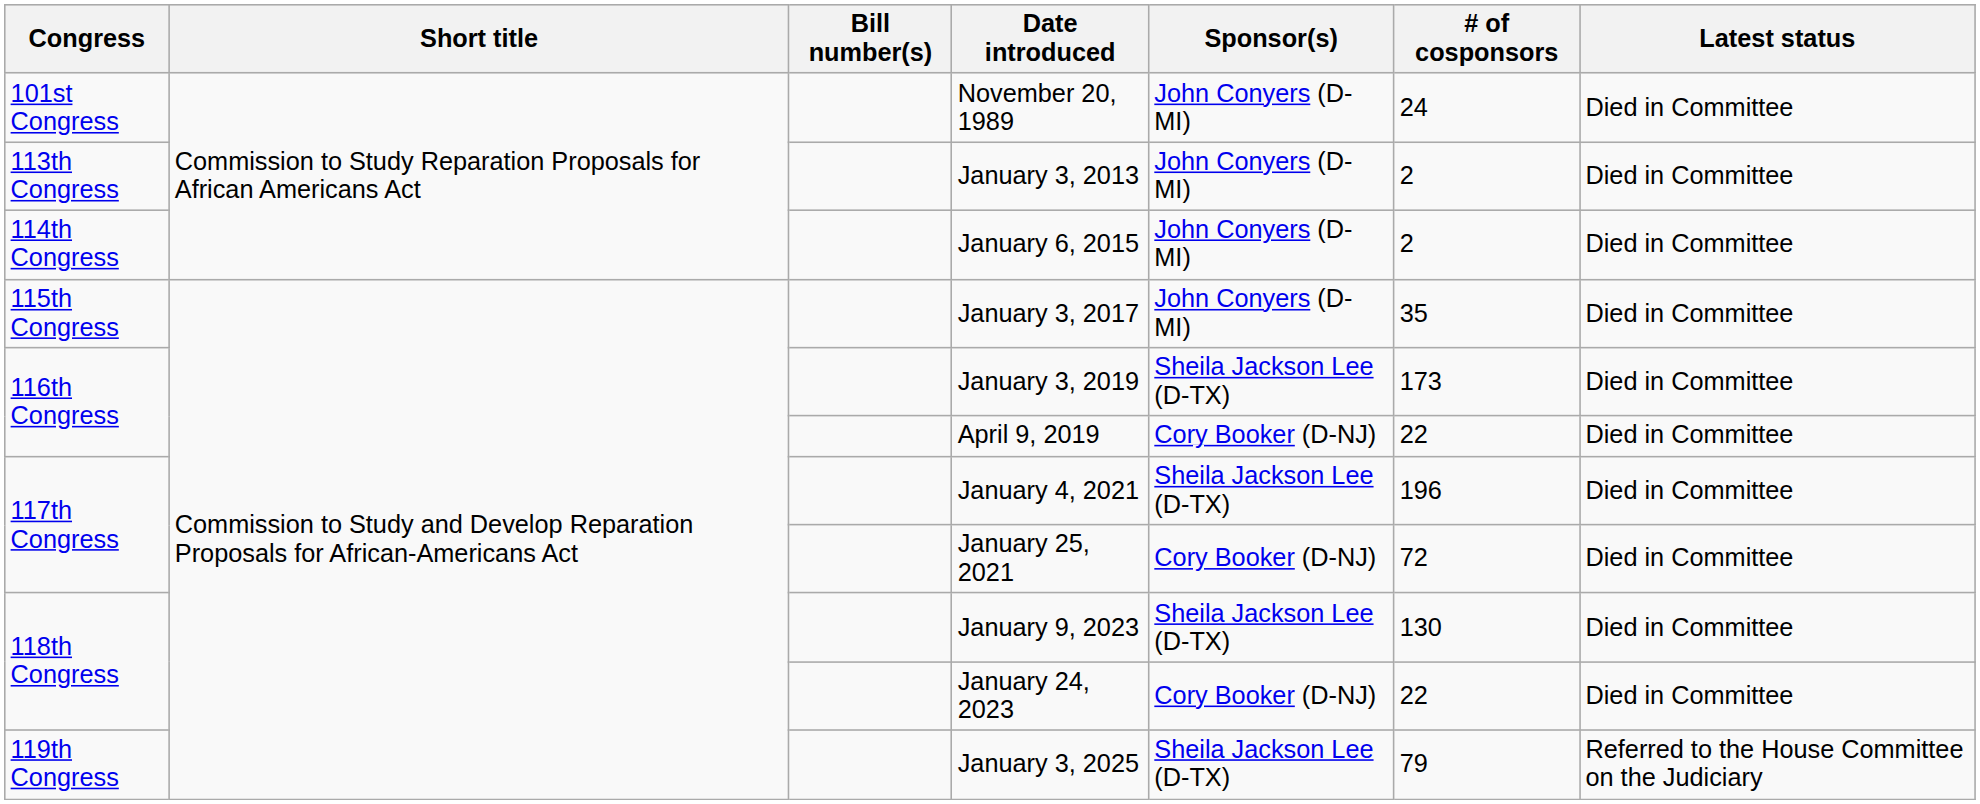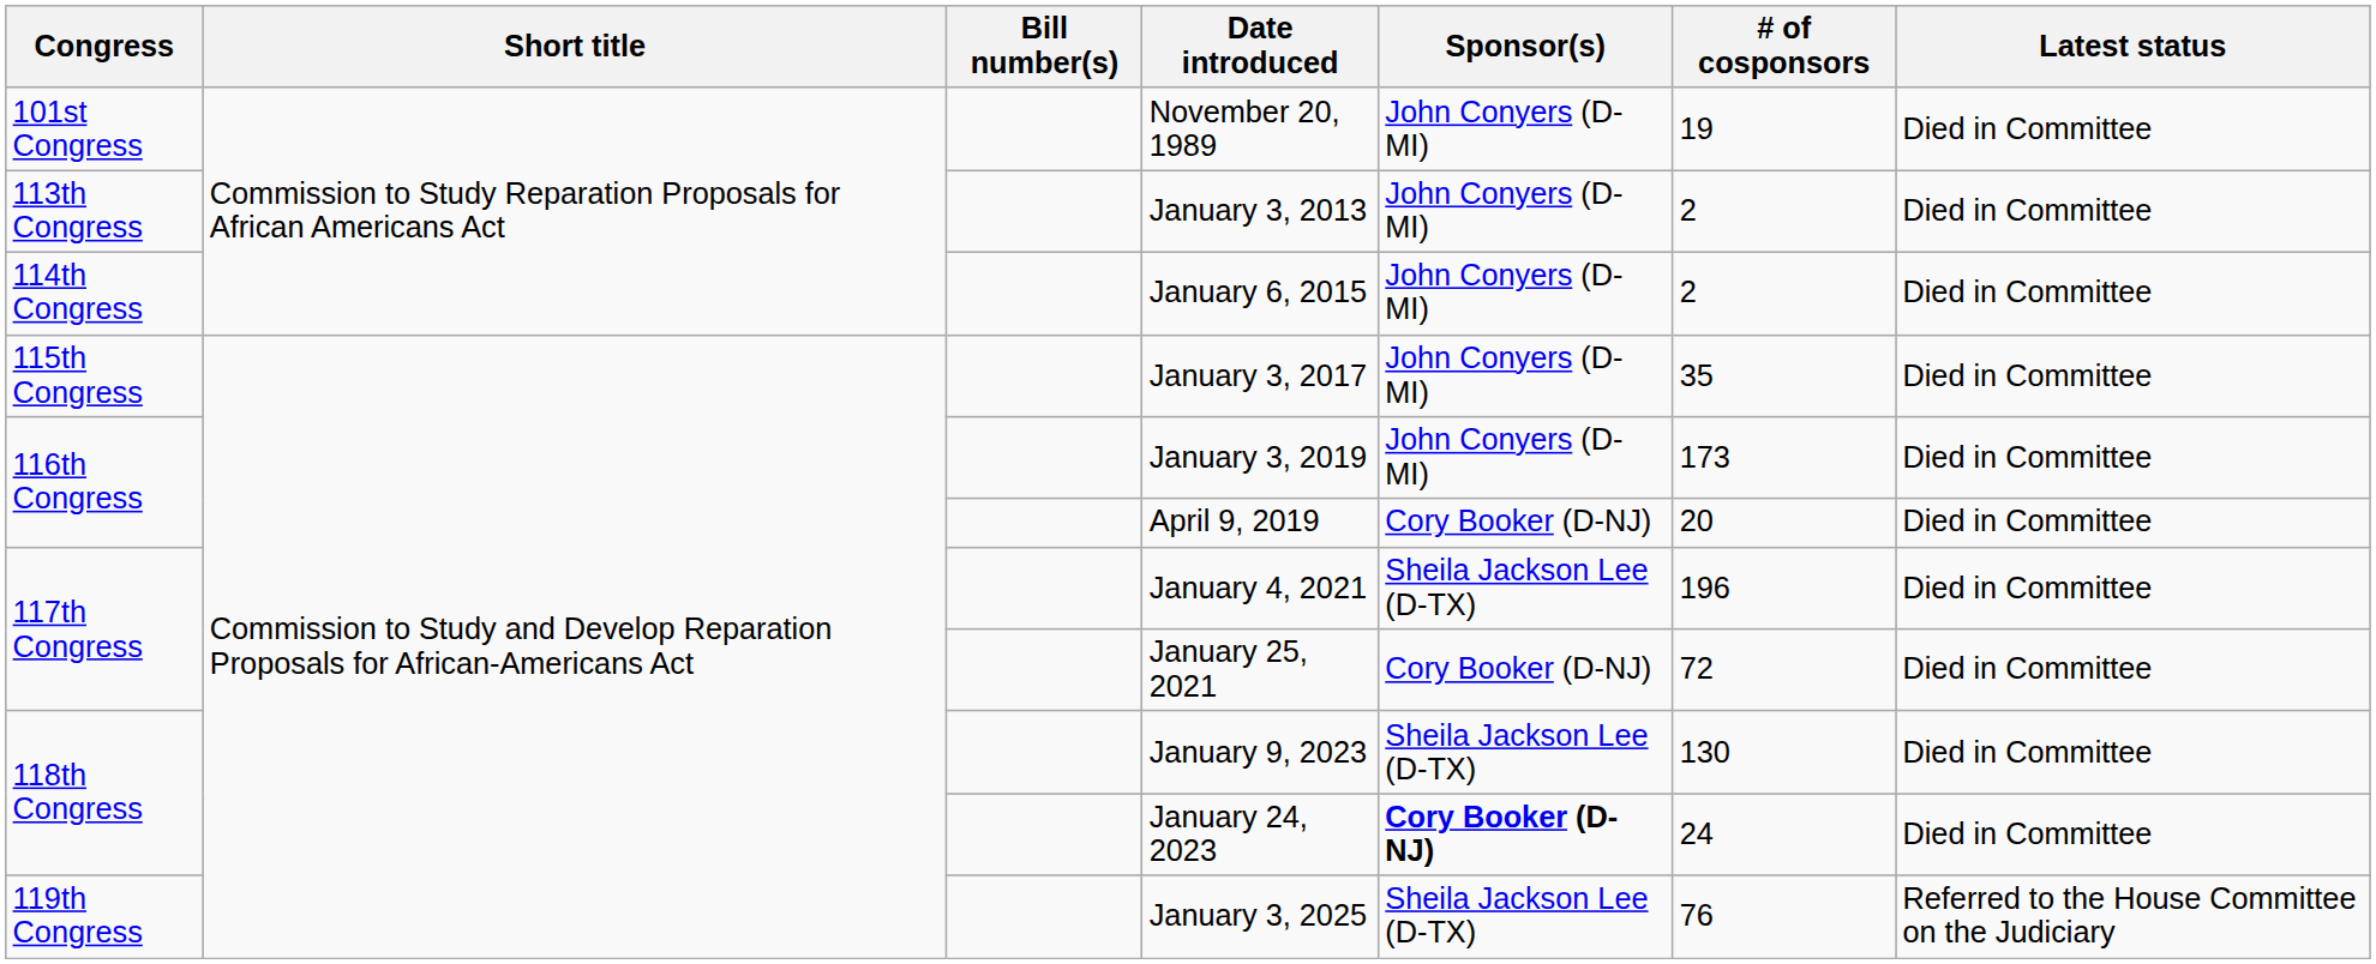November 20, 1989 | # of cosponsors: 24 -> 19
January 3, 2019 | Sponsor(s): Sheila Jackson Lee (D-TX) -> John Conyers (D-MI)
April 9, 2019 | # of cosponsors: 22 -> 20
January 24, 2023 | Sponsor(s): normal -> bold
January 24, 2023 | # of cosponsors: 22 -> 24
January 3, 2025 | # of cosponsors: 79 -> 76
